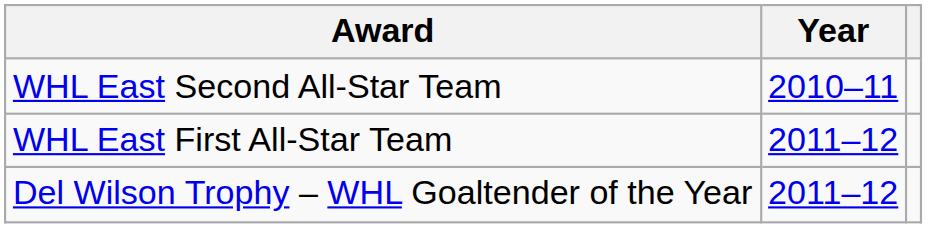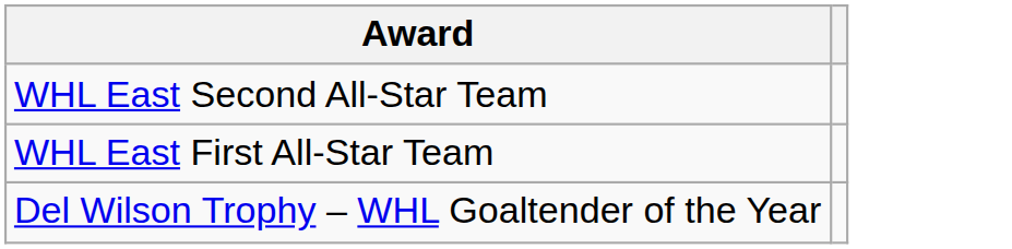- column: Year | 2010–11 | 2011–12 | 2011–12
